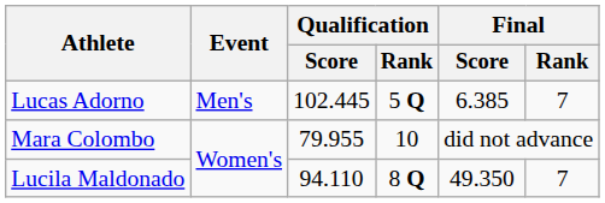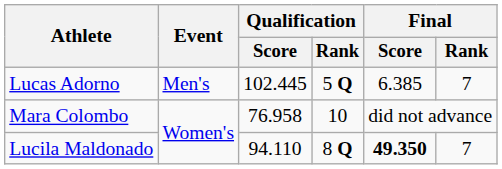Mara Colombo | Qualification / Score: 79.955 -> 76.958
Lucila Maldonado | Final / Score: normal -> bold
